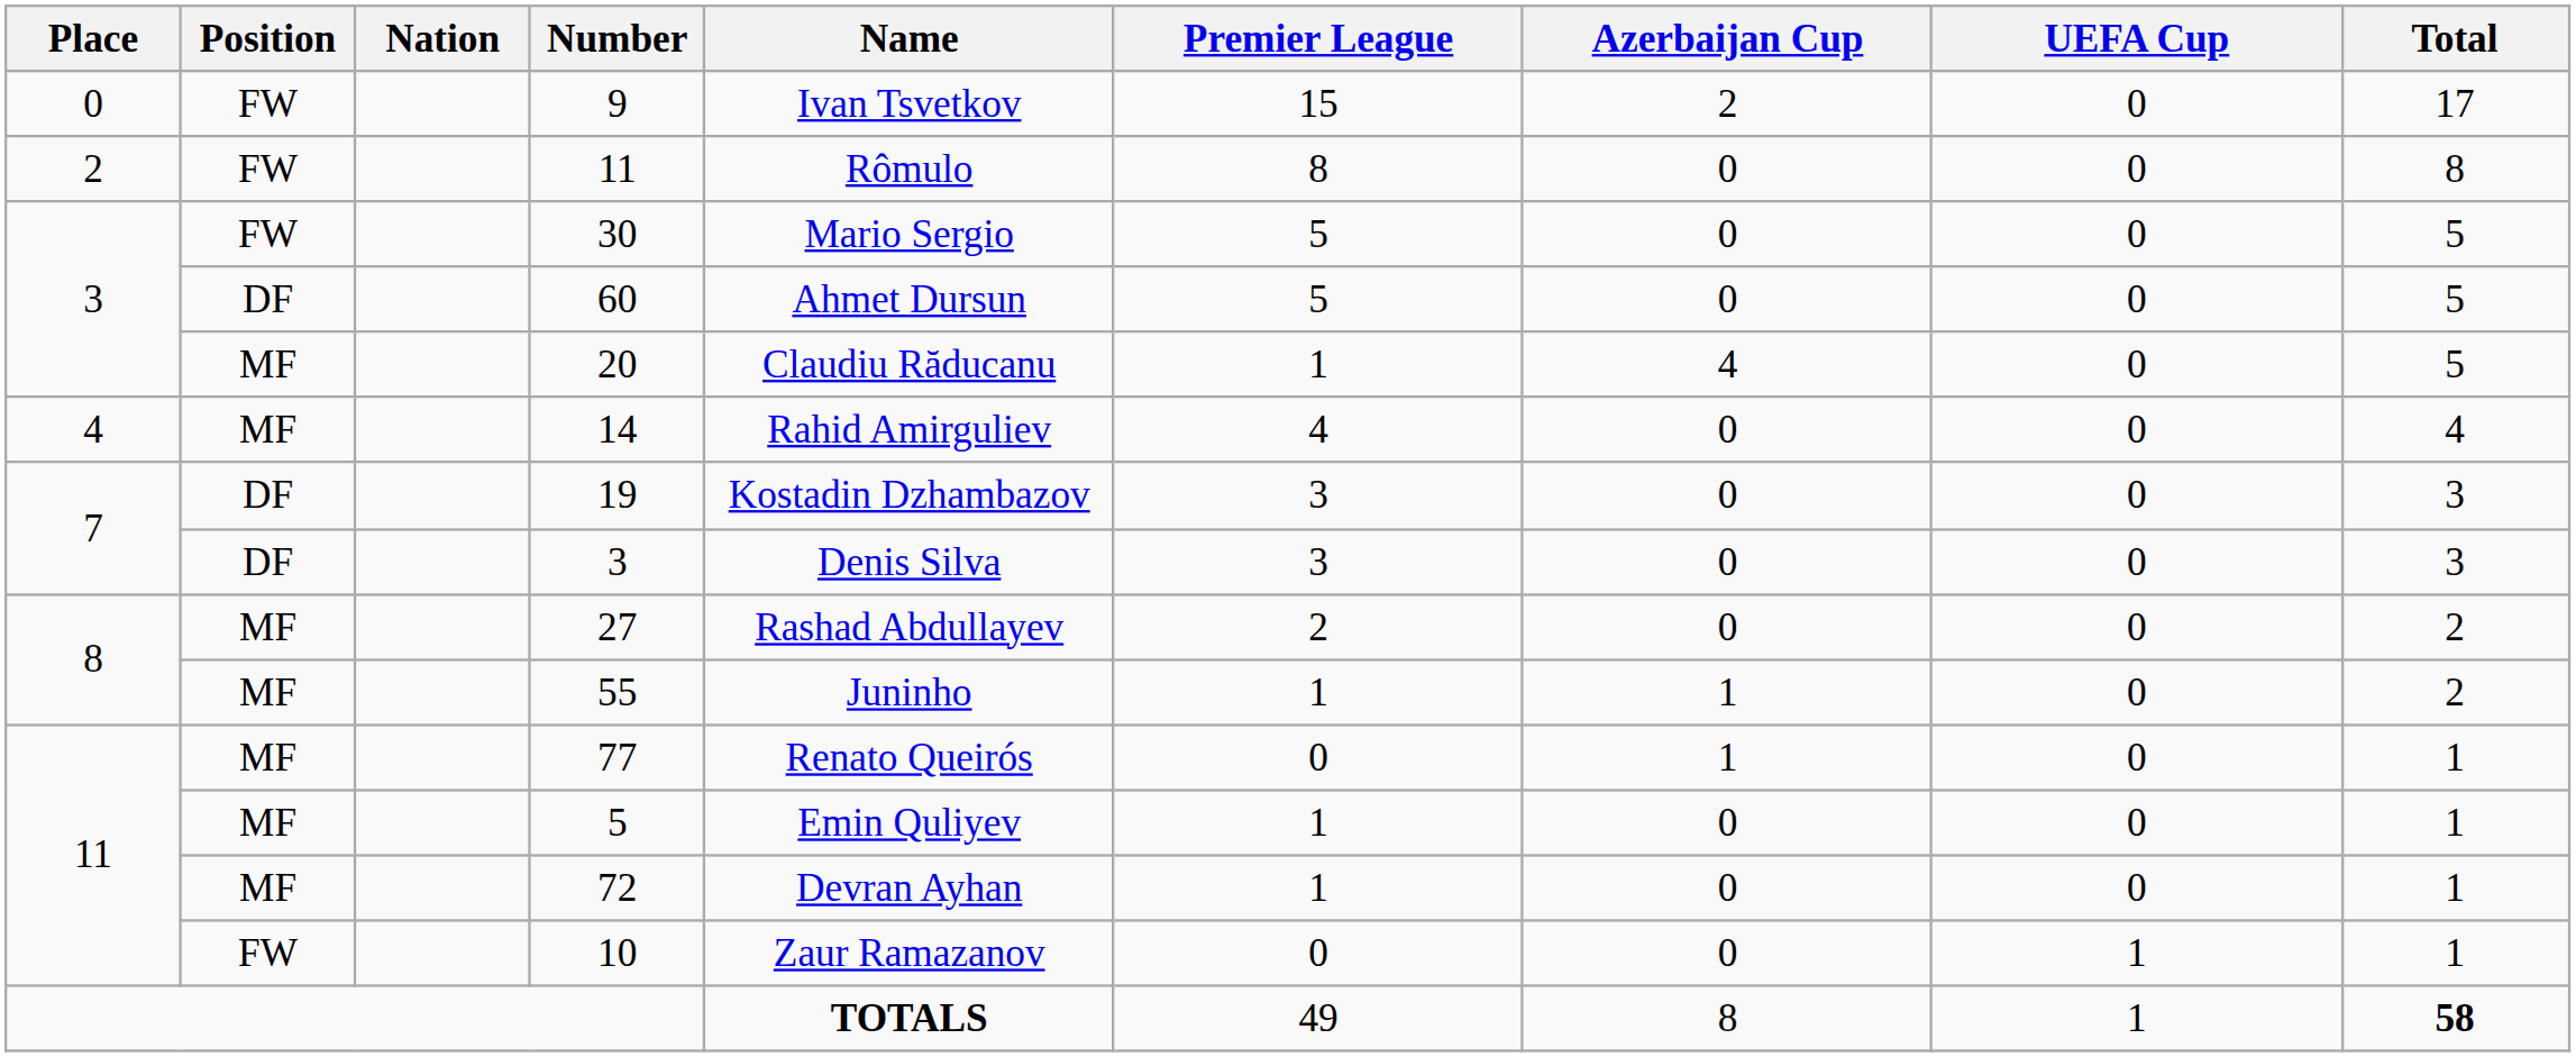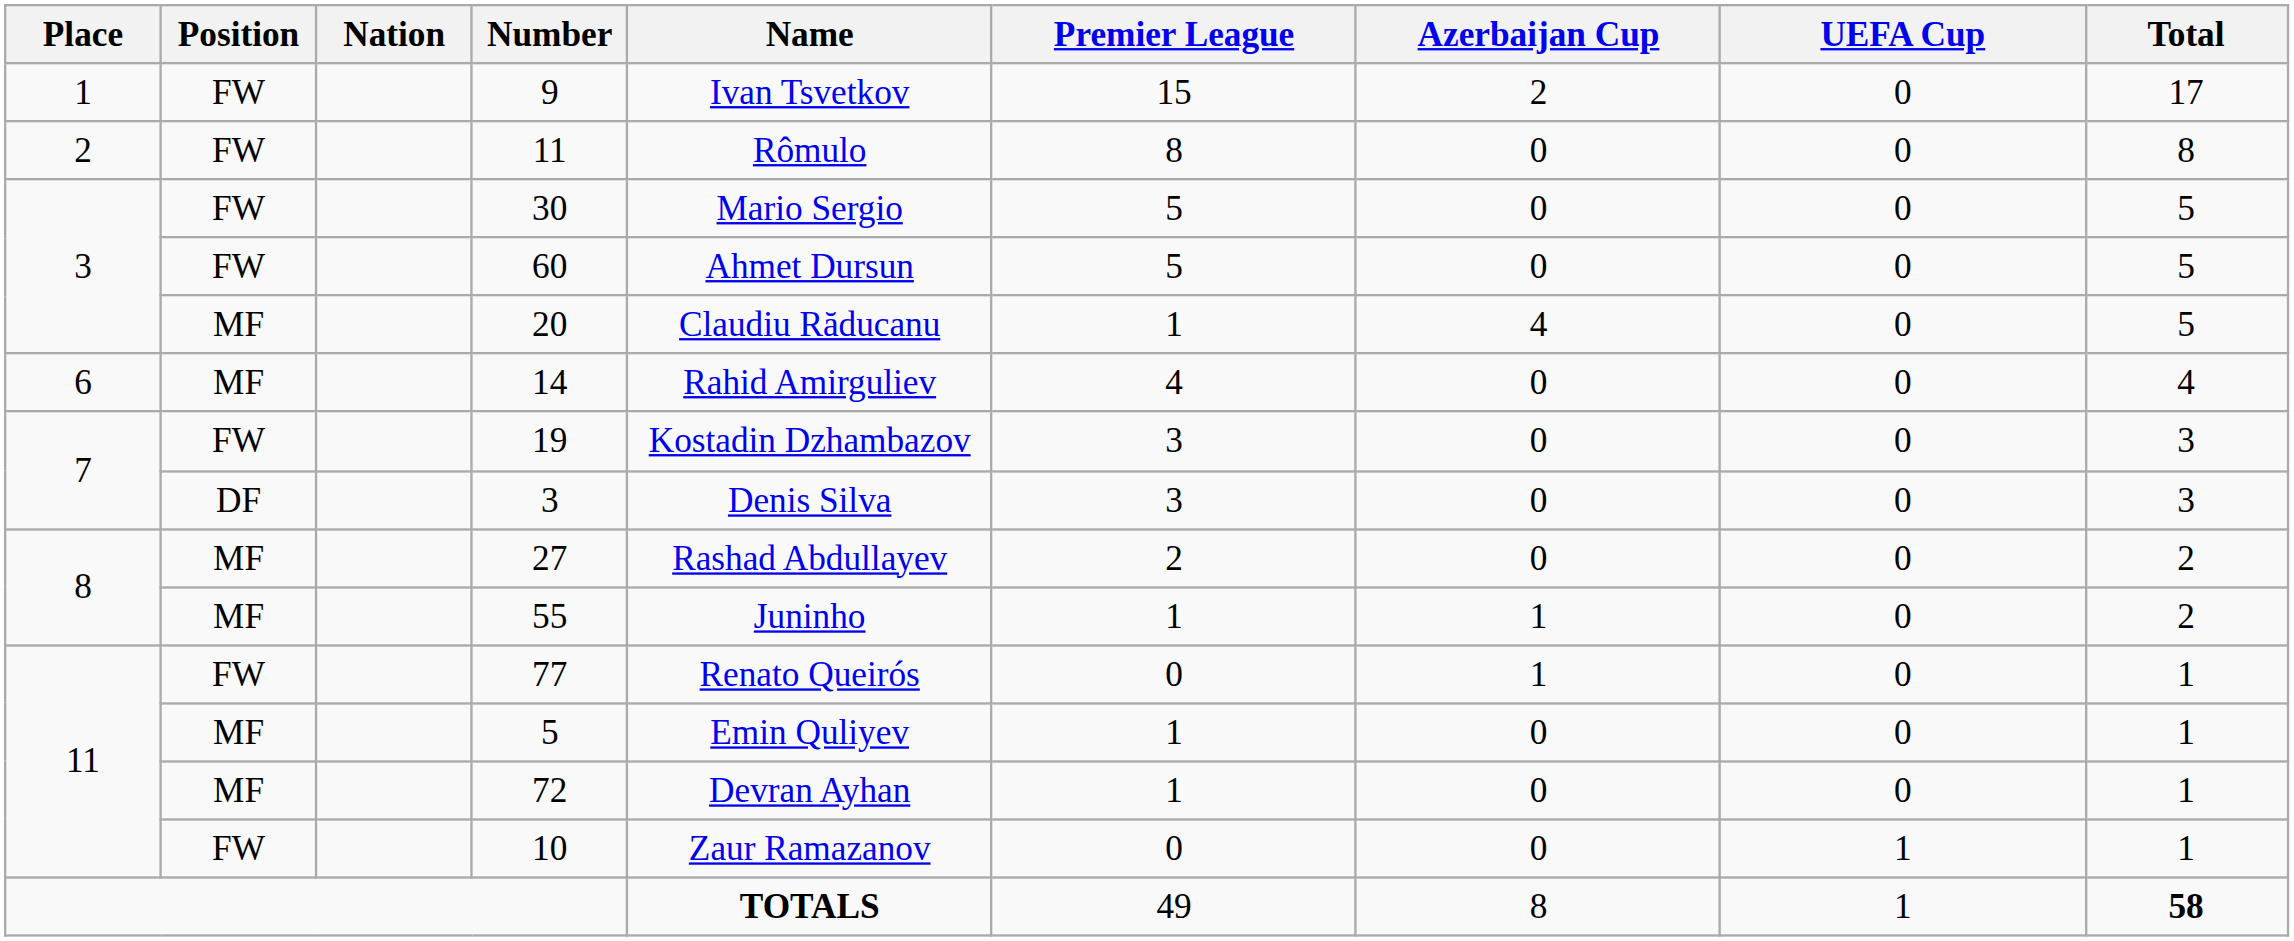9 | Place: 0 -> 1
60 | Position: DF -> FW
14 | Place: 4 -> 6
19 | Position: DF -> FW
77 | Position: MF -> FW
